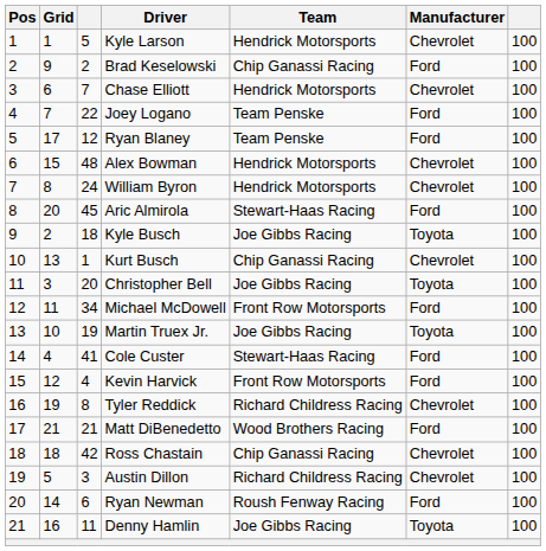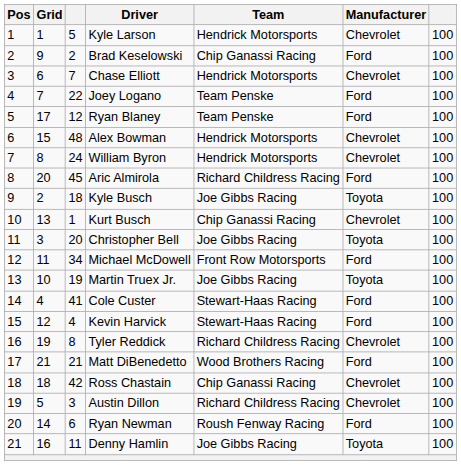Aric Almirola | Team: Stewart-Haas Racing -> Richard Childress Racing
Kevin Harvick | Team: Front Row Motorsports -> Stewart-Haas Racing
